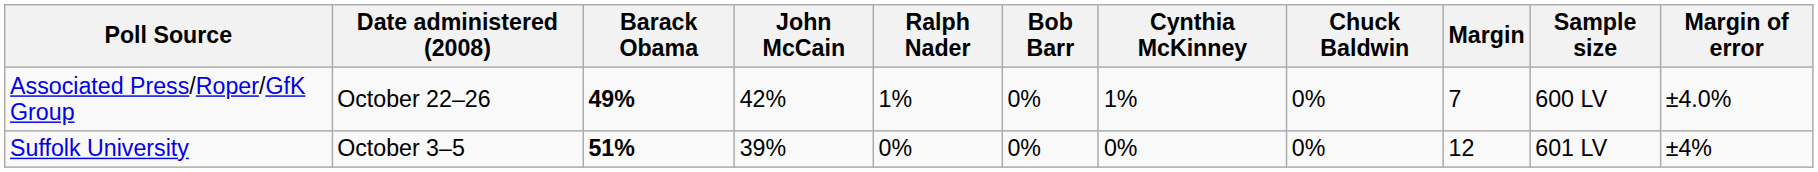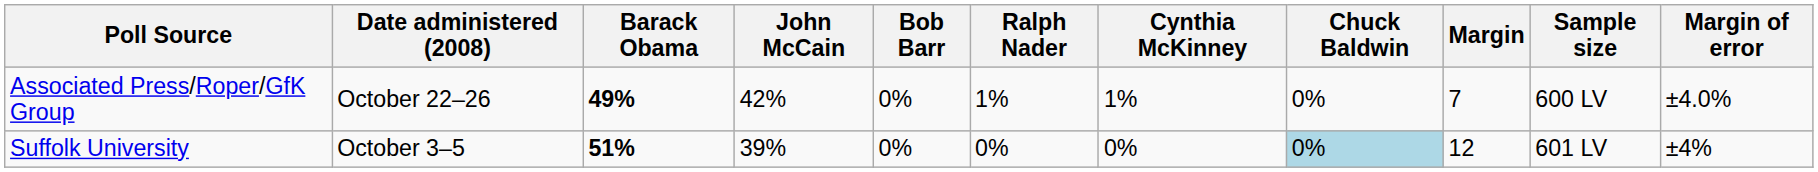columns swapped: Bob Barr <-> Ralph Nader
Suffolk University | Chuck Baldwin: no background -> lightblue background
